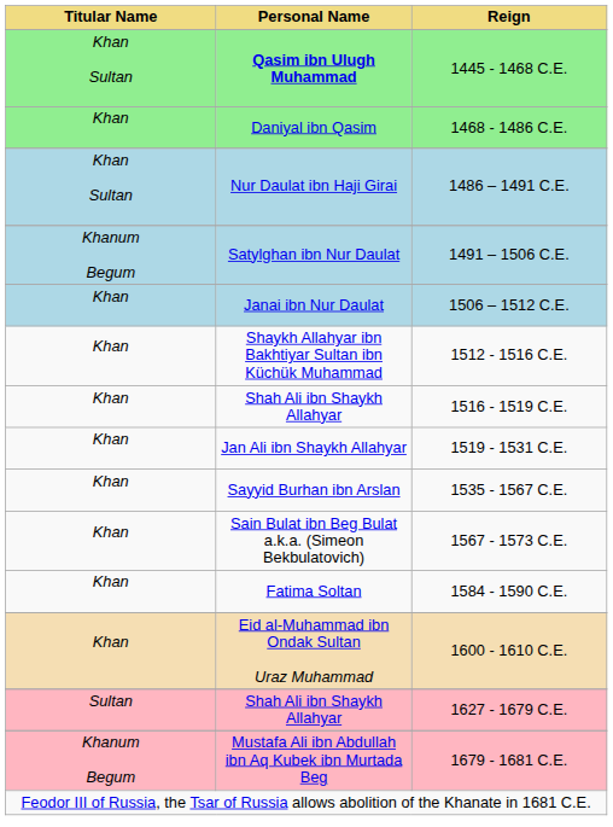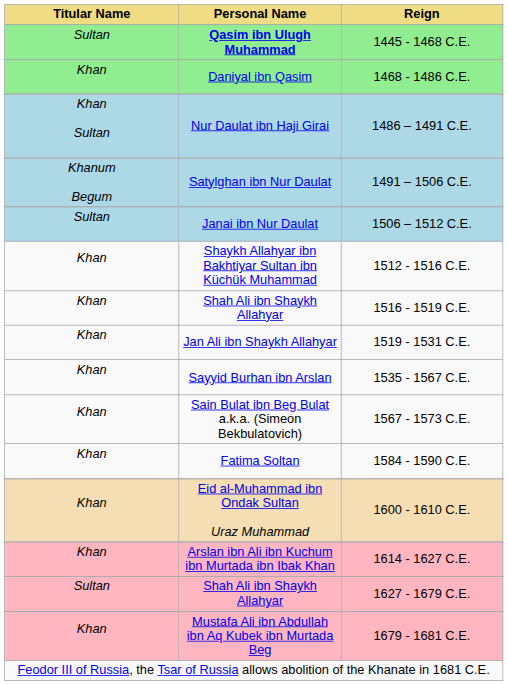1445 - 1468 C.E. | Titular Name: Khan Sultan -> Sultan
1506 – 1512 C.E. | Titular Name: Khan -> Sultan
+ row: Khan | Arslan ibn Ali ibn Kuchum ibn Murtada ibn Ibak Khan | 1614 - 1627 C.E.
1679 - 1681 C.E. | Titular Name: Khanum Begum -> Khan
